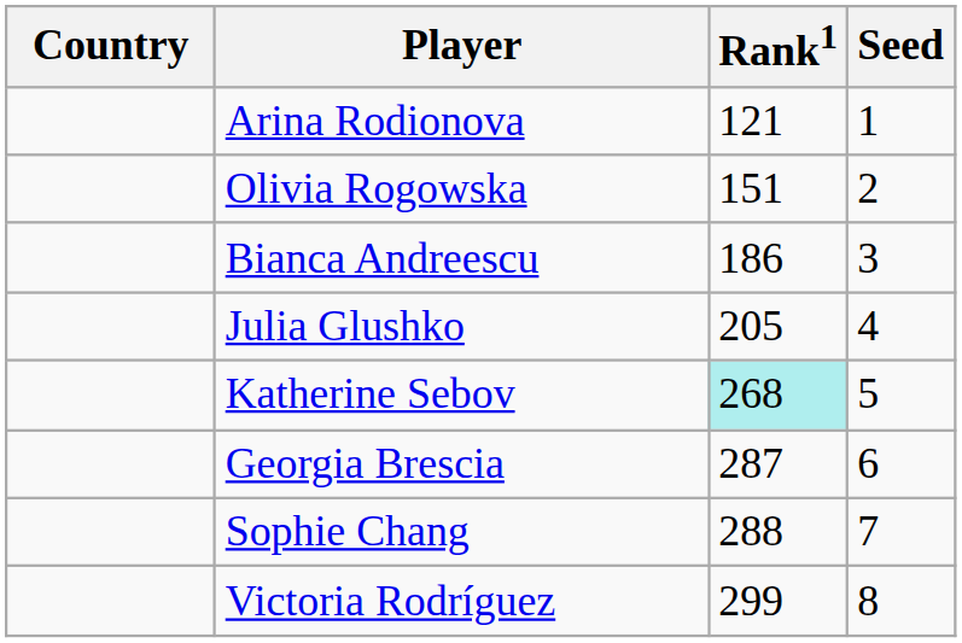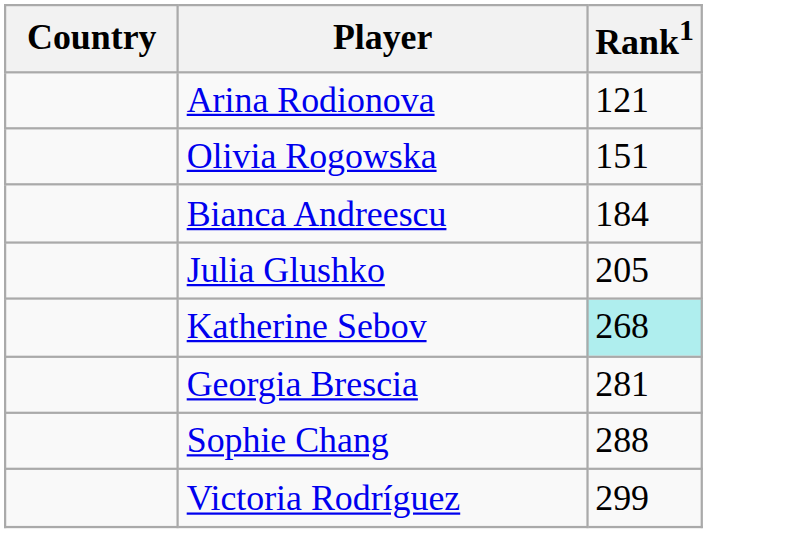- column: Seed | 1 | 2 | 3 | 4 | 5 | 6 | 7 | 8
Bianca Andreescu | Rank1: 186 -> 184
Georgia Brescia | Rank1: 287 -> 281
